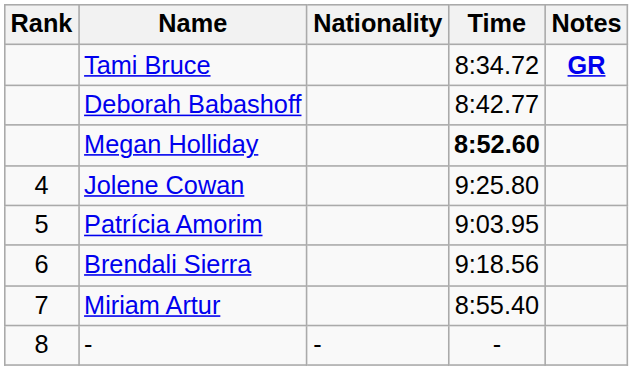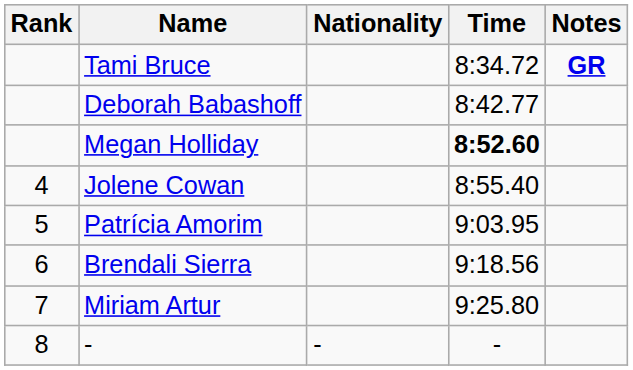Jolene Cowan | Time: 9:25.80 -> 8:55.40
Miriam Artur | Time: 8:55.40 -> 9:25.80
